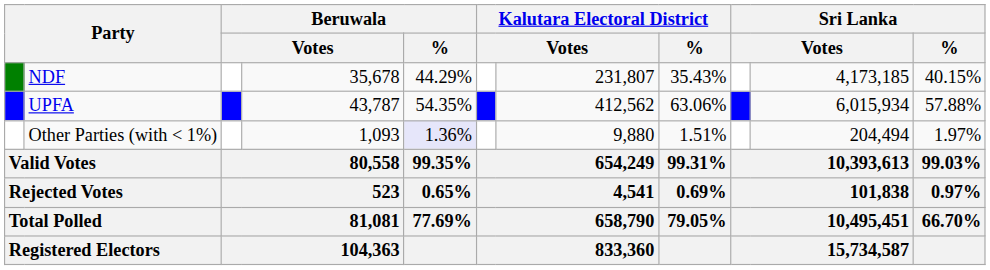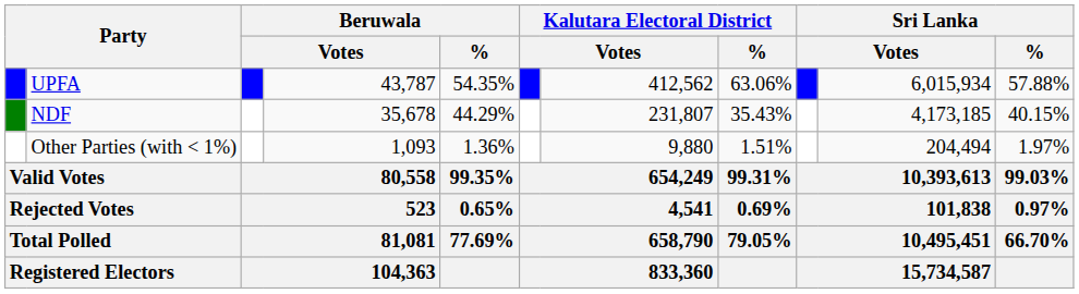rows swapped: UPFA <-> NDF
Other Parties (with < 1%) | Beruwala / %: lavender background -> no background
